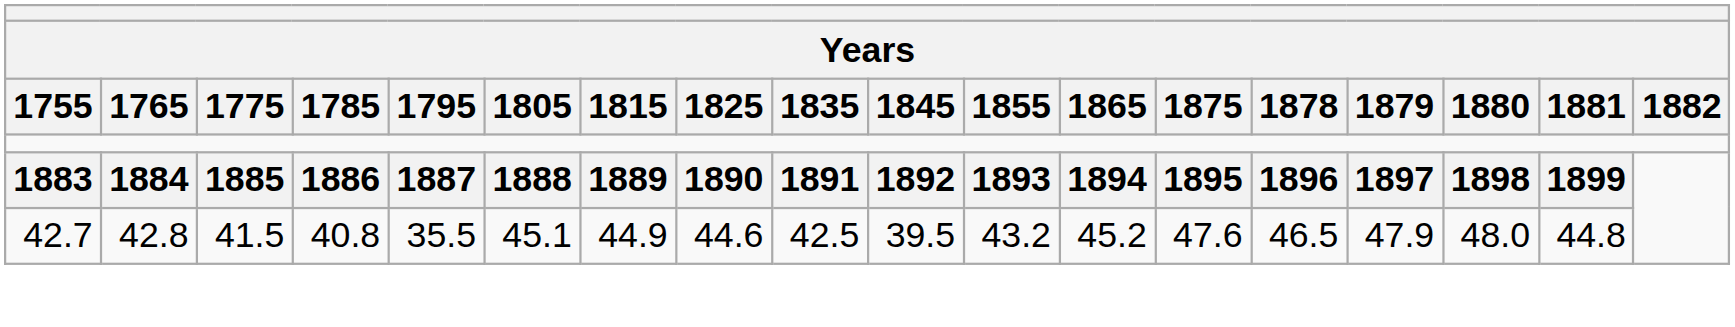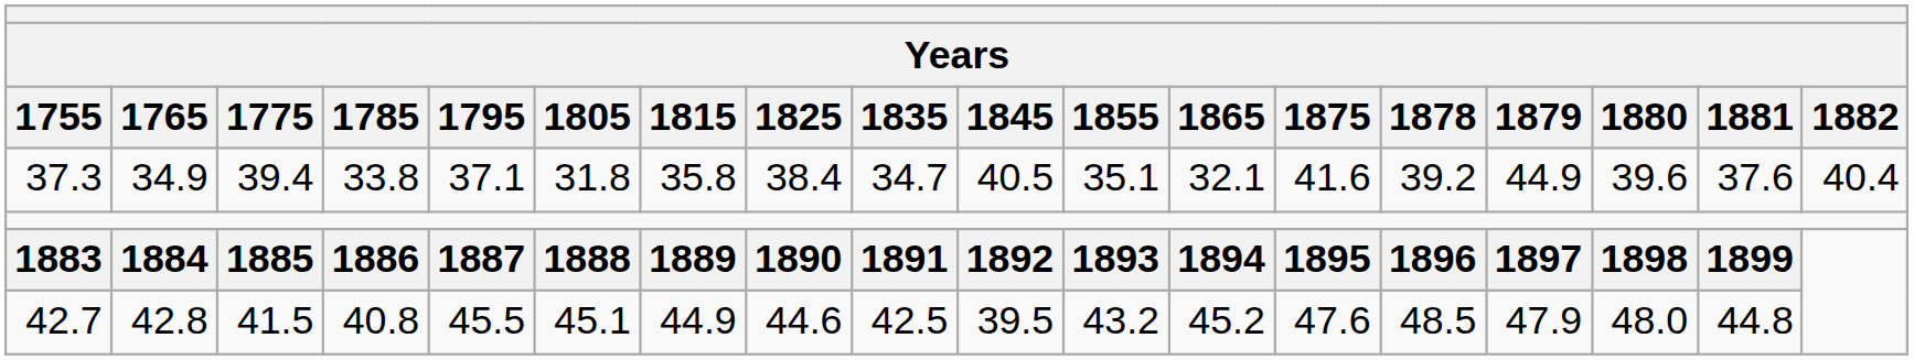+ row: 37.3 | 34.9 | 39.4 | 33.8 | 37.1 | 31.8 | 35.8 | 38.4 | 34.7 | 40.5 | 35.1 | 32.1 | 41.6 | 39.2 | 44.9 | 39.6 | 37.6 | 40.4
42.7 | 1795: 35.5 -> 45.5
42.7 | 1878: 46.5 -> 48.5
